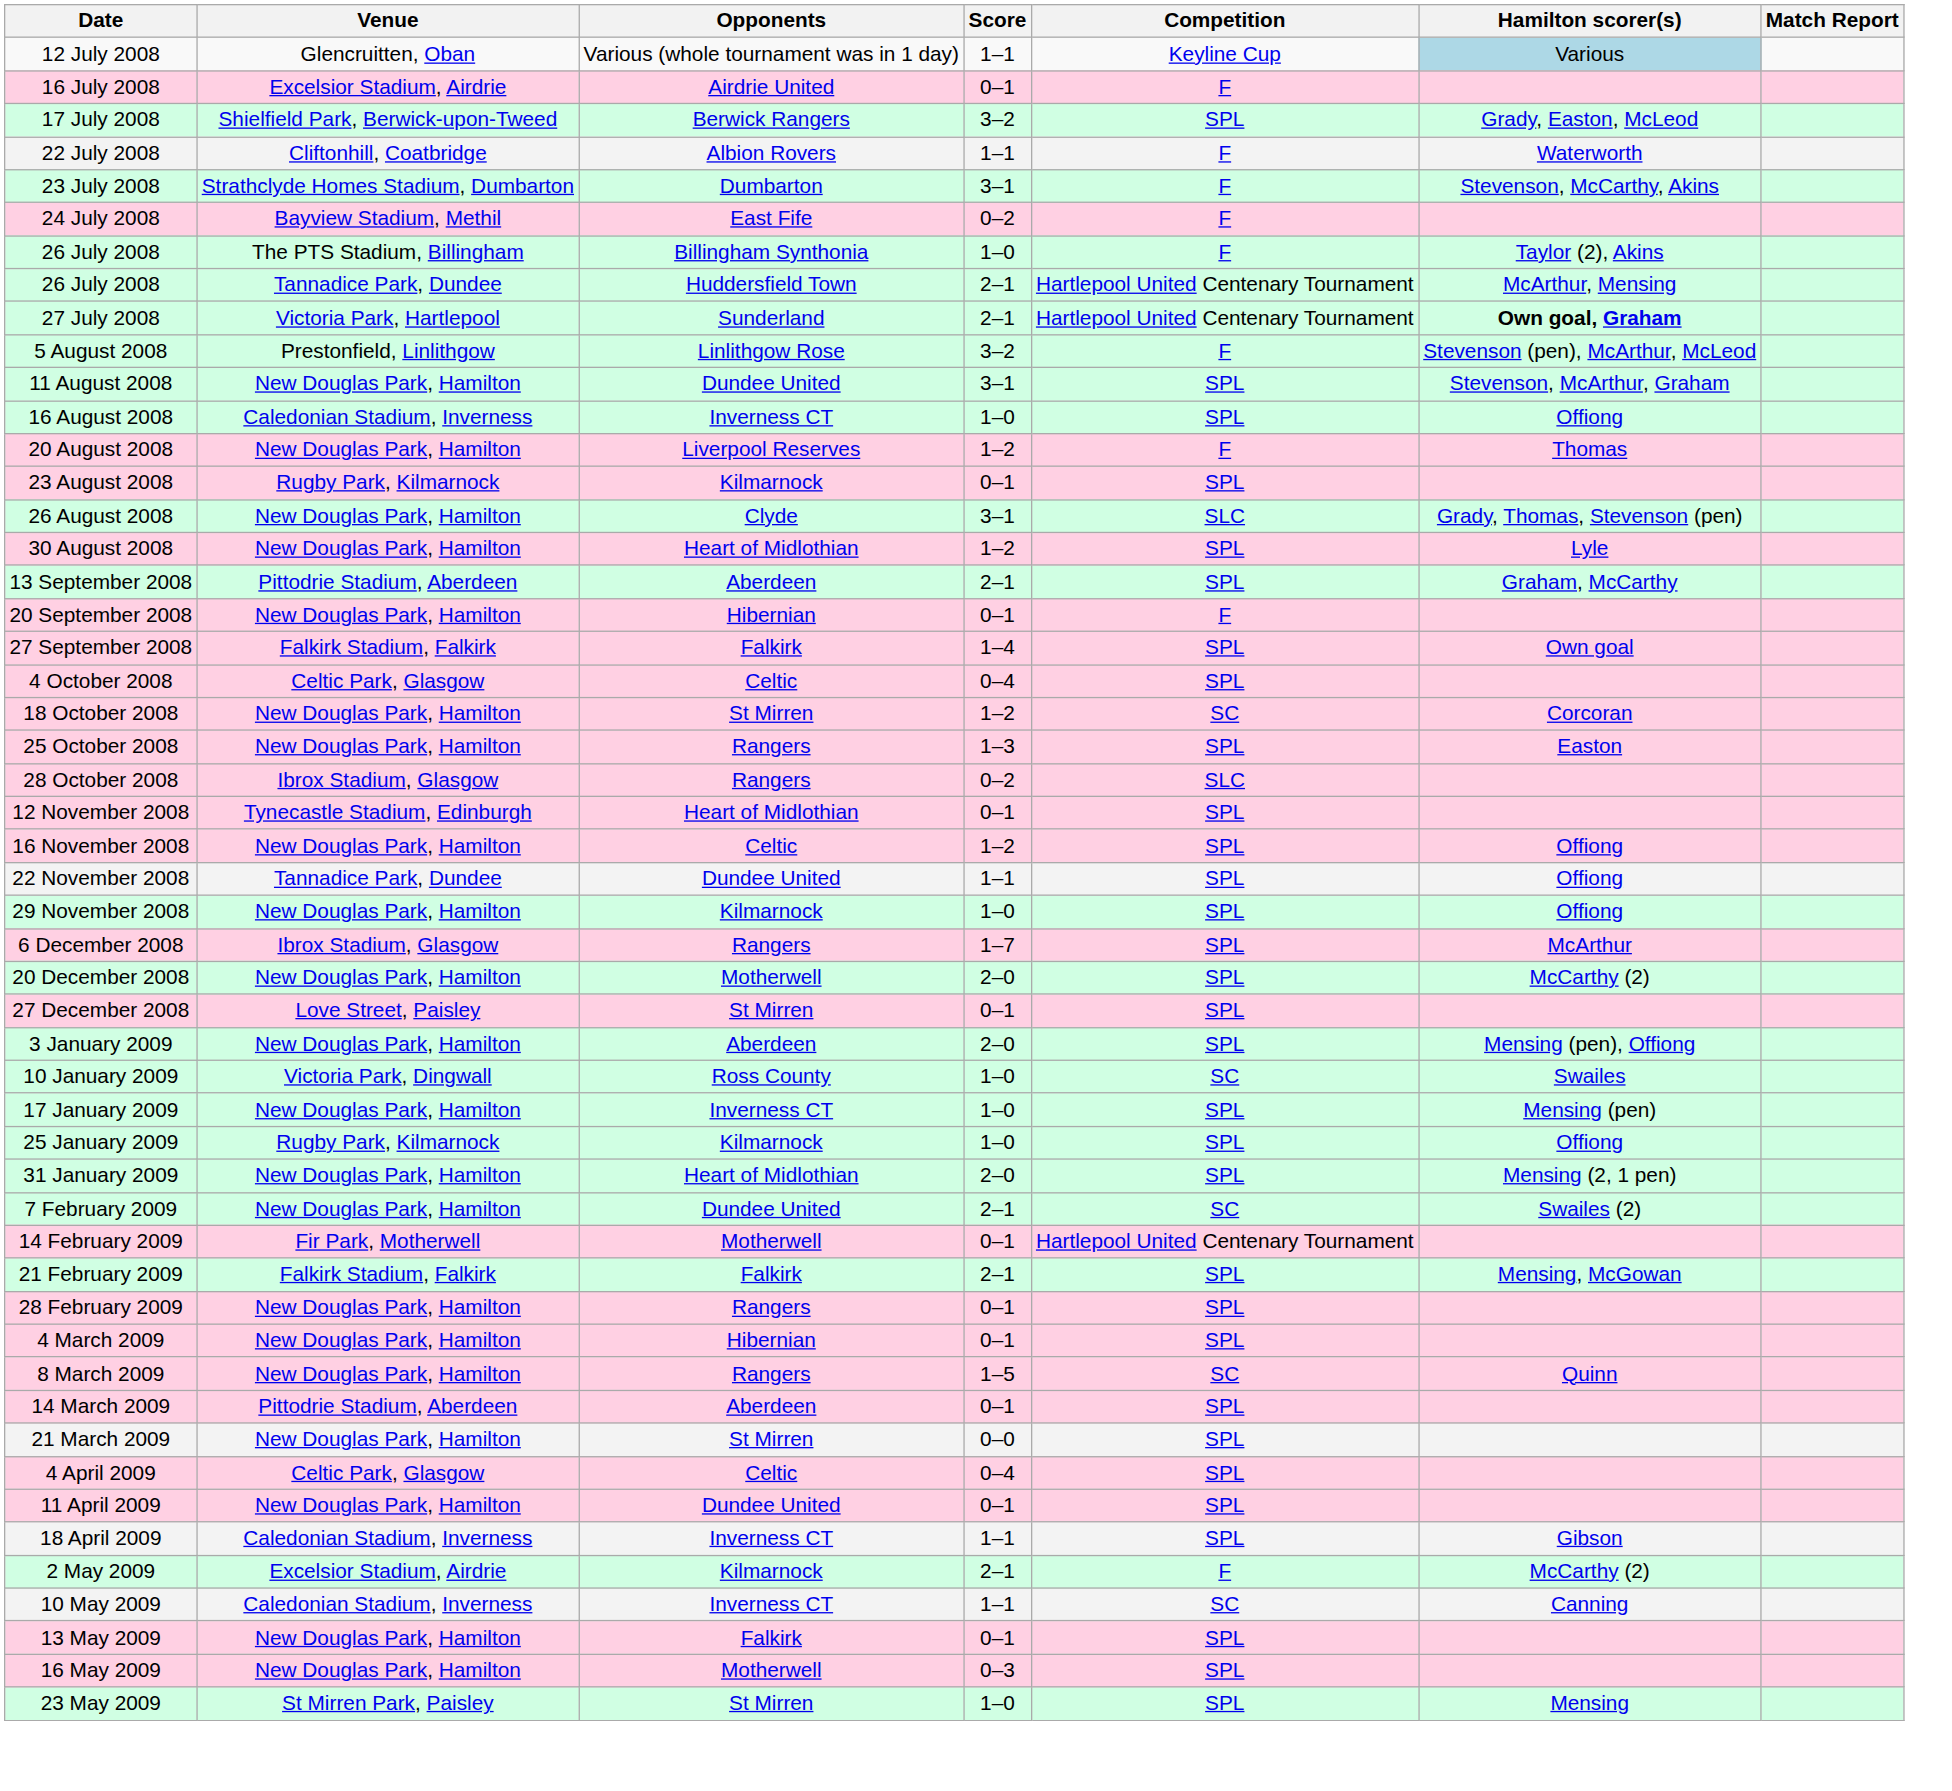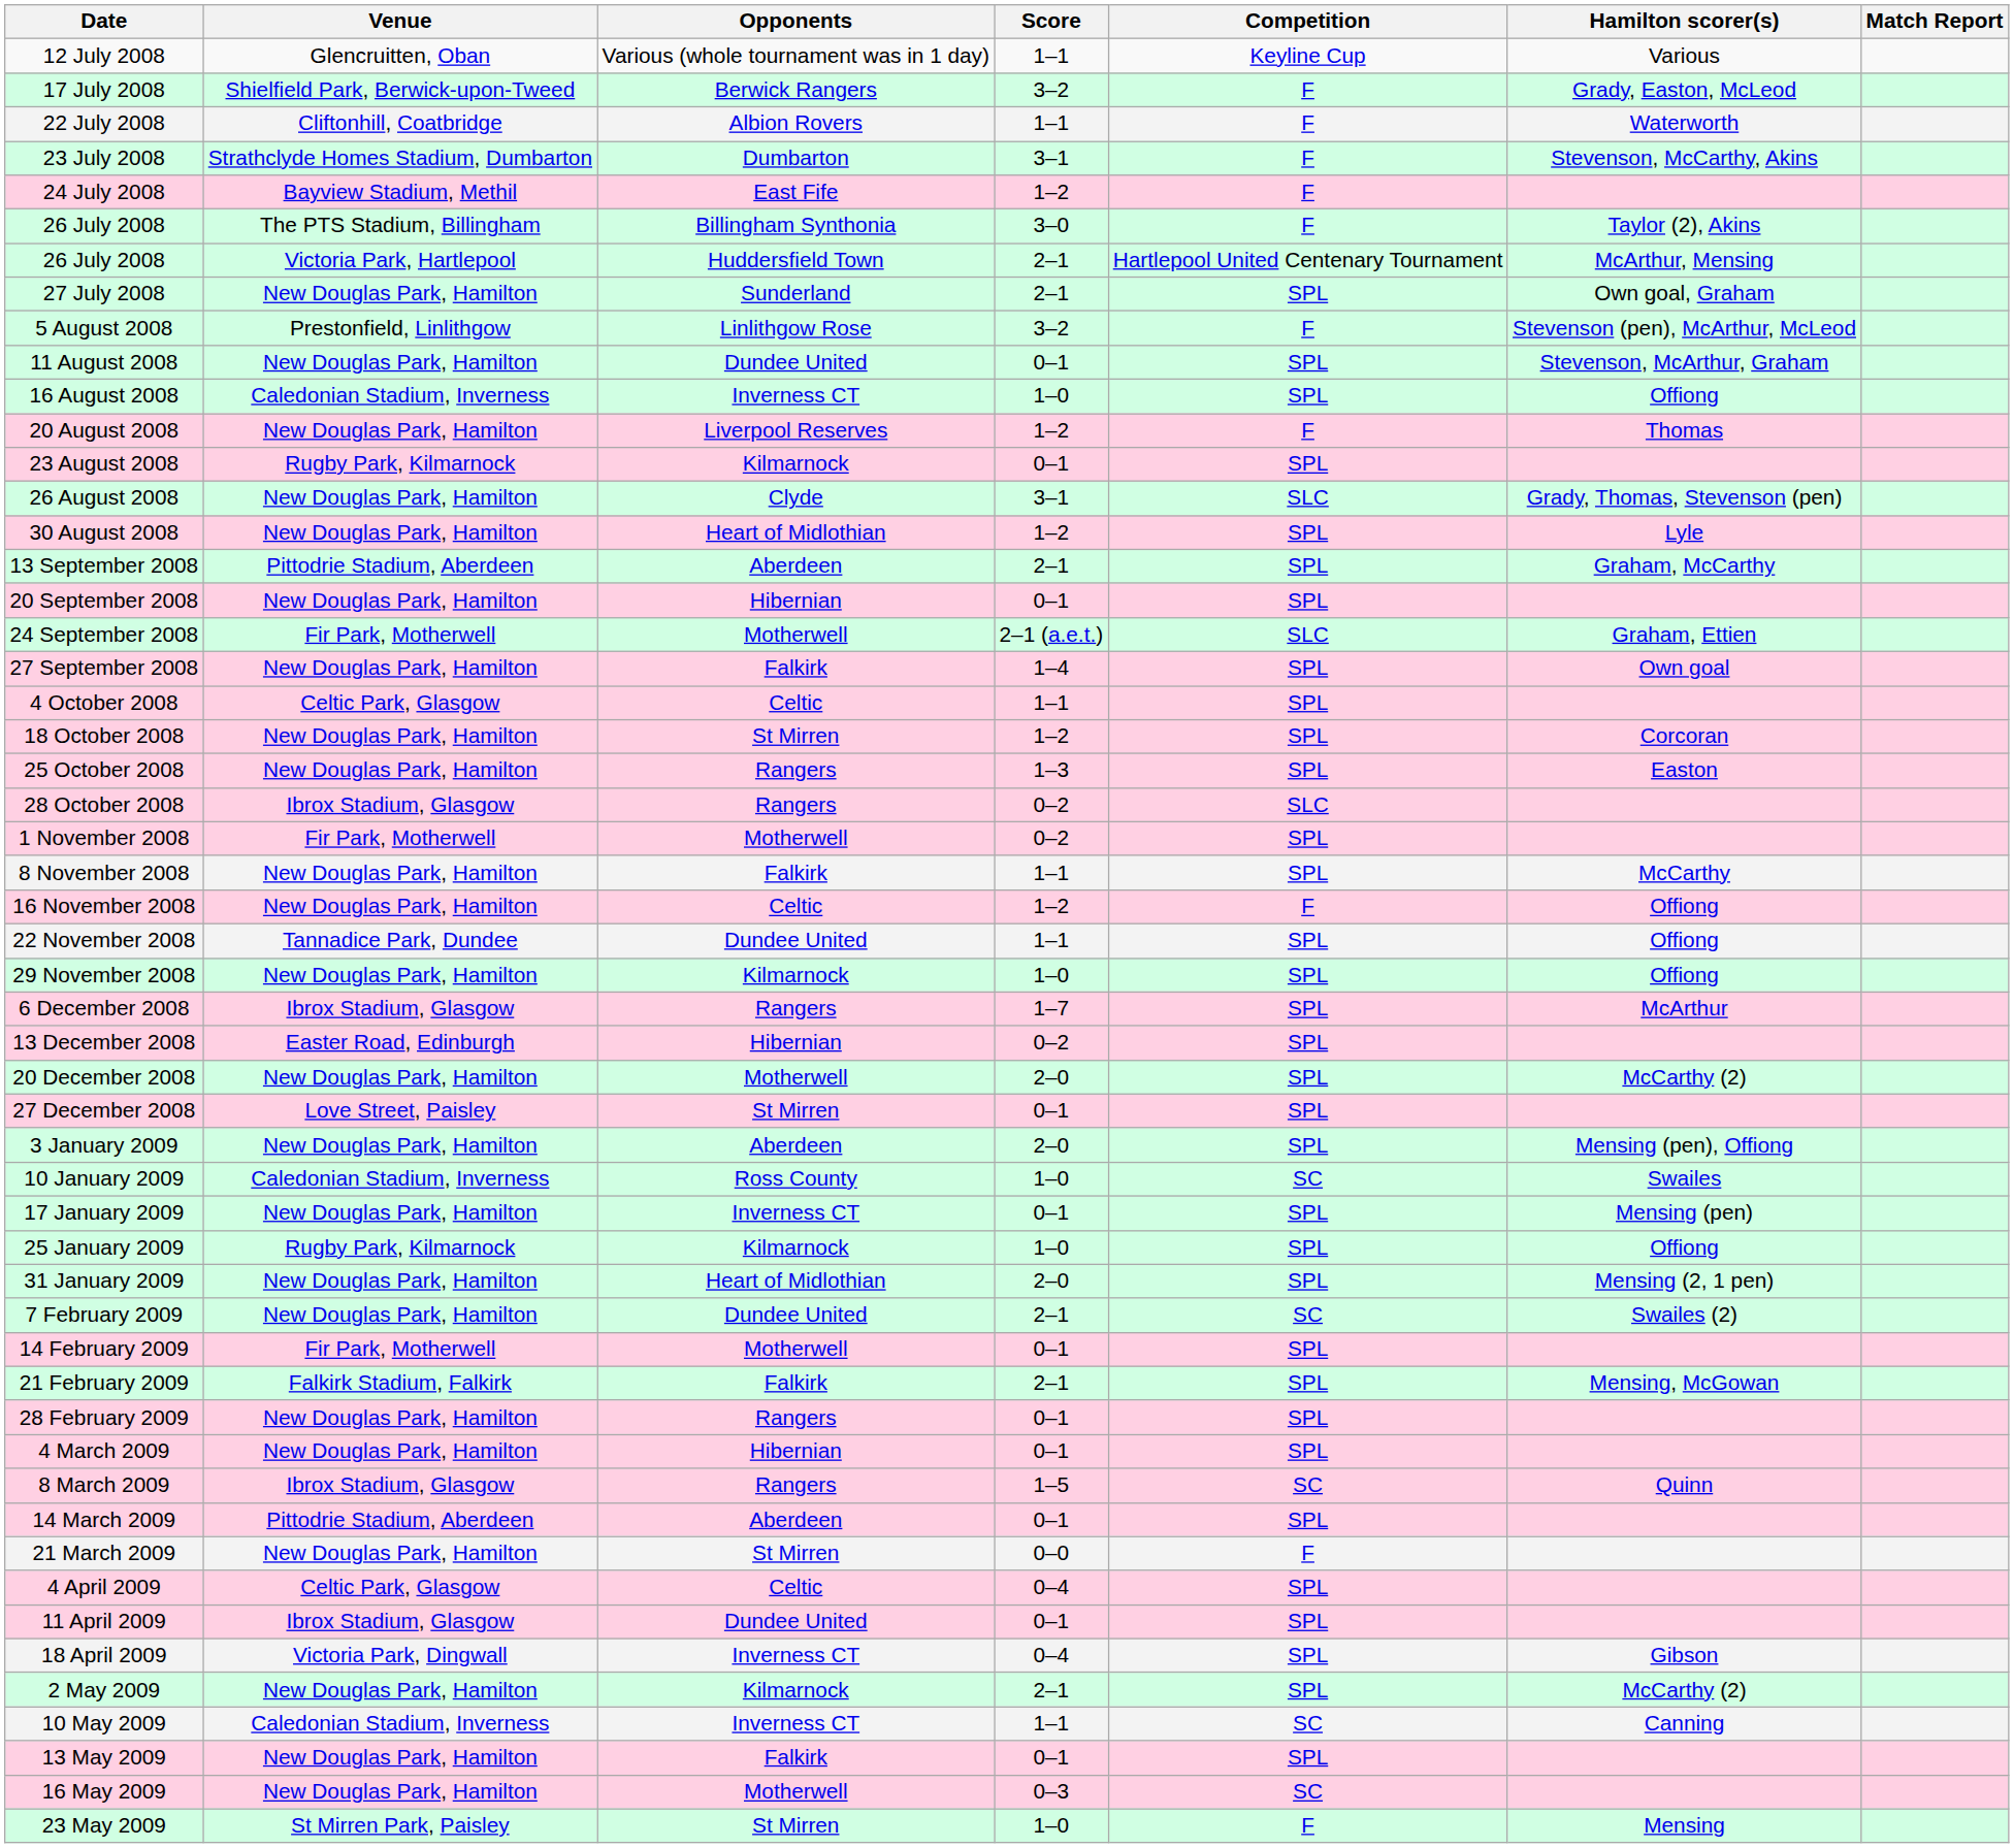12 July 2008 | Hamilton scorer(s): lightblue background -> no background
- row: 16 July 2008 | Excelsior Stadium, Airdrie | Airdrie United | 0–1 | F
17 July 2008 | Competition: SPL -> F
24 July 2008 | Score: 0–2 -> 1–2
26 July 2008 / Billingham Synthonia | Score: 1–0 -> 3–0
26 July 2008 / Huddersfield Town | Venue: Tannadice Park, Dundee -> Victoria Park, Hartlepool
27 July 2008 | Venue: Victoria Park, Hartlepool -> New Douglas Park, Hamilton
27 July 2008 | Competition: Hartlepool United Centenary Tournament -> SPL
27 July 2008 | Hamilton scorer(s): bold -> normal
11 August 2008 | Score: 3–1 -> 0–1
20 September 2008 | Competition: F -> SPL
+ row: 24 September 2008 | Fir Park, Motherwell | Motherwell | 2–1 (a.e.t.) | SLC | Graham, Ettien
27 September 2008 | Venue: Falkirk Stadium, Falkirk -> New Douglas Park, Hamilton
4 October 2008 | Score: 0–4 -> 1–1
18 October 2008 | Competition: SC -> SPL
+ row: 1 November 2008 | Fir Park, Motherwell | Motherwell | 0–2 | SPL
+ row: 8 November 2008 | New Douglas Park, Hamilton | Falkirk | 1–1 | SPL | McCarthy
- row: 12 November 2008 | Tynecastle Stadium, Edinburgh | Heart of Midlothian | 0–1 | SPL
16 November 2008 | Competition: SPL -> F
+ row: 13 December 2008 | Easter Road, Edinburgh | Hibernian | 0–2 | SPL
10 January 2009 | Venue: Victoria Park, Dingwall -> Caledonian Stadium, Inverness
17 January 2009 | Score: 1–0 -> 0–1
14 February 2009 | Competition: Hartlepool United Centenary Tournament -> SPL
8 March 2009 | Venue: New Douglas Park, Hamilton -> Ibrox Stadium, Glasgow
21 March 2009 | Competition: SPL -> F
11 April 2009 | Venue: New Douglas Park, Hamilton -> Ibrox Stadium, Glasgow
18 April 2009 | Venue: Caledonian Stadium, Inverness -> Victoria Park, Dingwall
18 April 2009 | Score: 1–1 -> 0–4
2 May 2009 | Venue: Excelsior Stadium, Airdrie -> New Douglas Park, Hamilton
2 May 2009 | Competition: F -> SPL
16 May 2009 | Competition: SPL -> SC
23 May 2009 | Competition: SPL -> F
